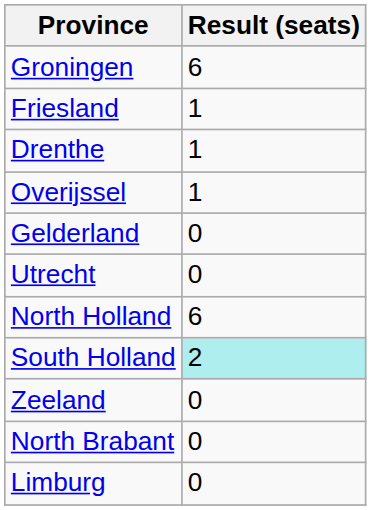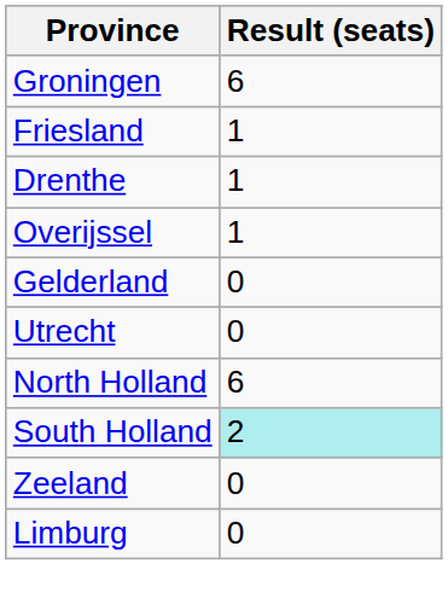- row: North Brabant | 0
